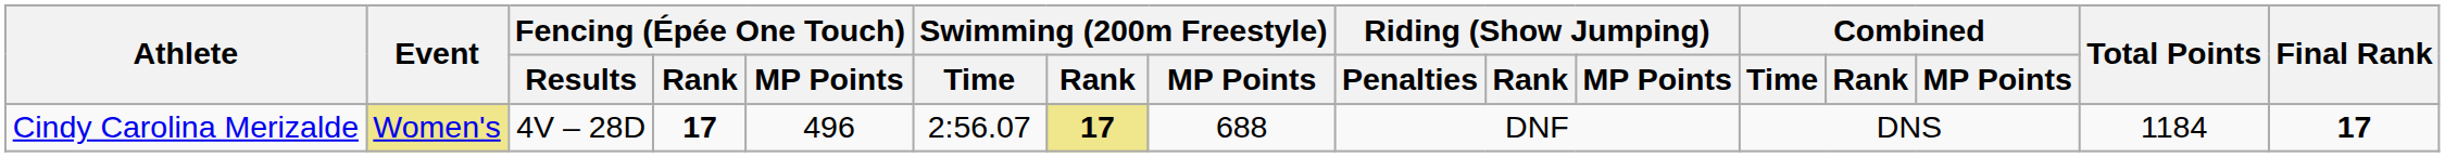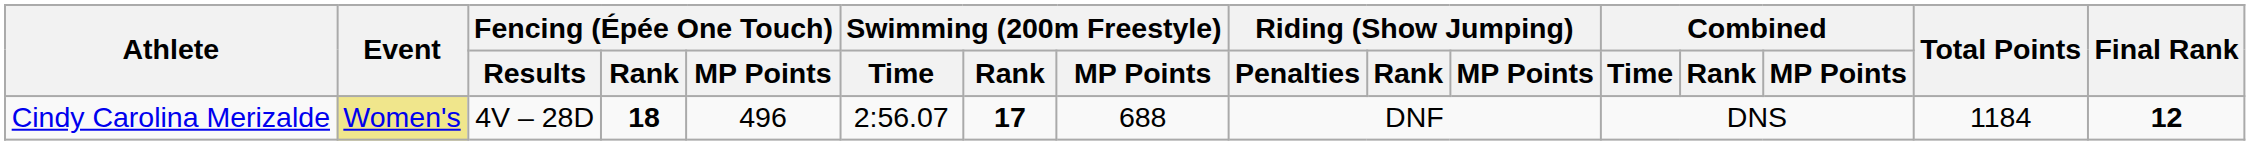Cindy Carolina Merizalde | Fencing (Épée One Touch) / Rank: 17 -> 18
Cindy Carolina Merizalde | Swimming (200m Freestyle) / Rank: khaki background -> no background
Cindy Carolina Merizalde | Final Rank: 17 -> 12
